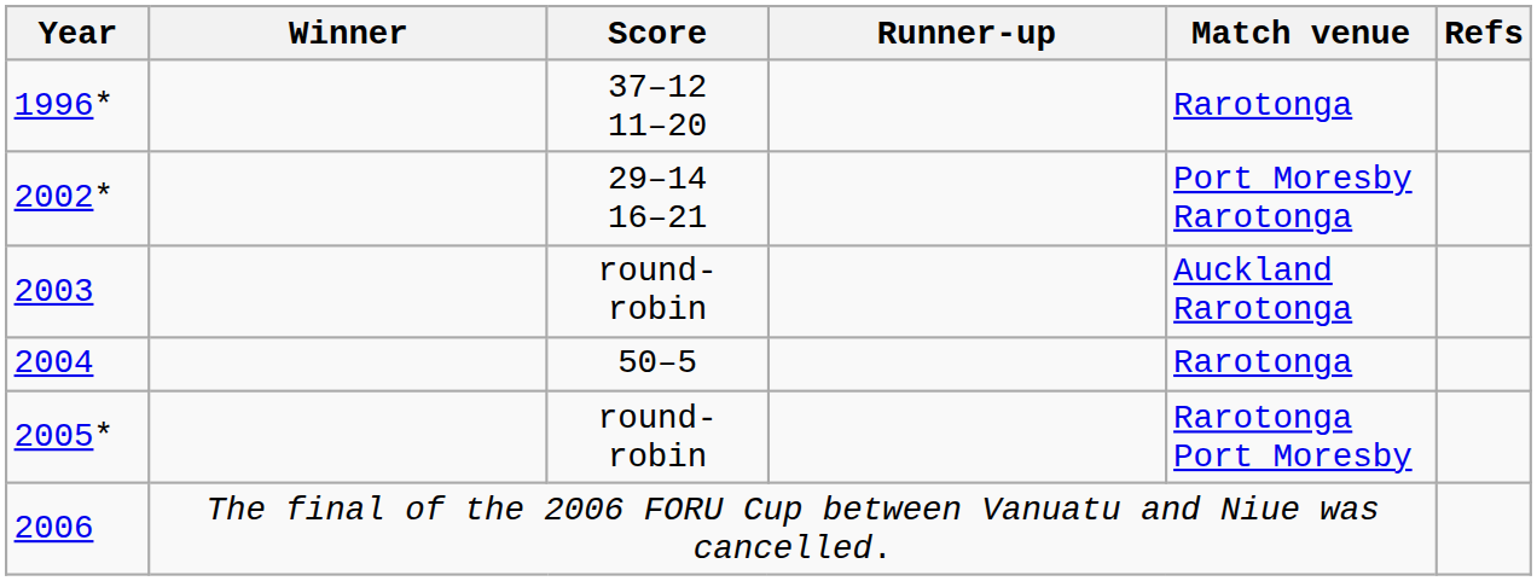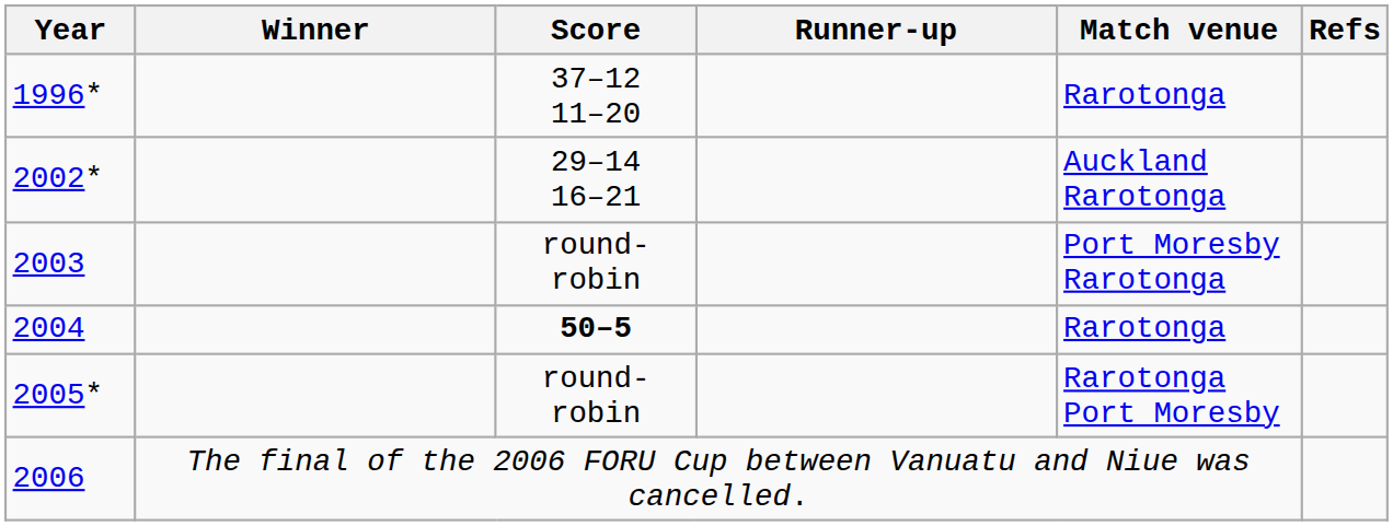2002* | Match venue: Port Moresby Rarotonga -> Auckland Rarotonga
2003 | Match venue: Auckland Rarotonga -> Port Moresby Rarotonga
2004 | Score: normal -> bold
